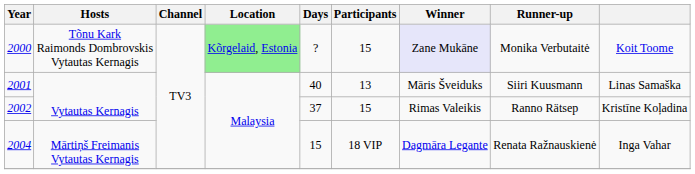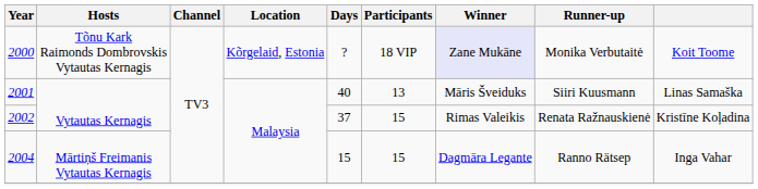2000 | Location: lightgreen background -> no background
2000 | Participants: 15 -> 18 VIP
2002 | Runner-up: Ranno Rätsep -> Renata Ražnauskienė
2004 | Participants: 18 VIP -> 15
2004 | Runner-up: Renata Ražnauskienė -> Ranno Rätsep
